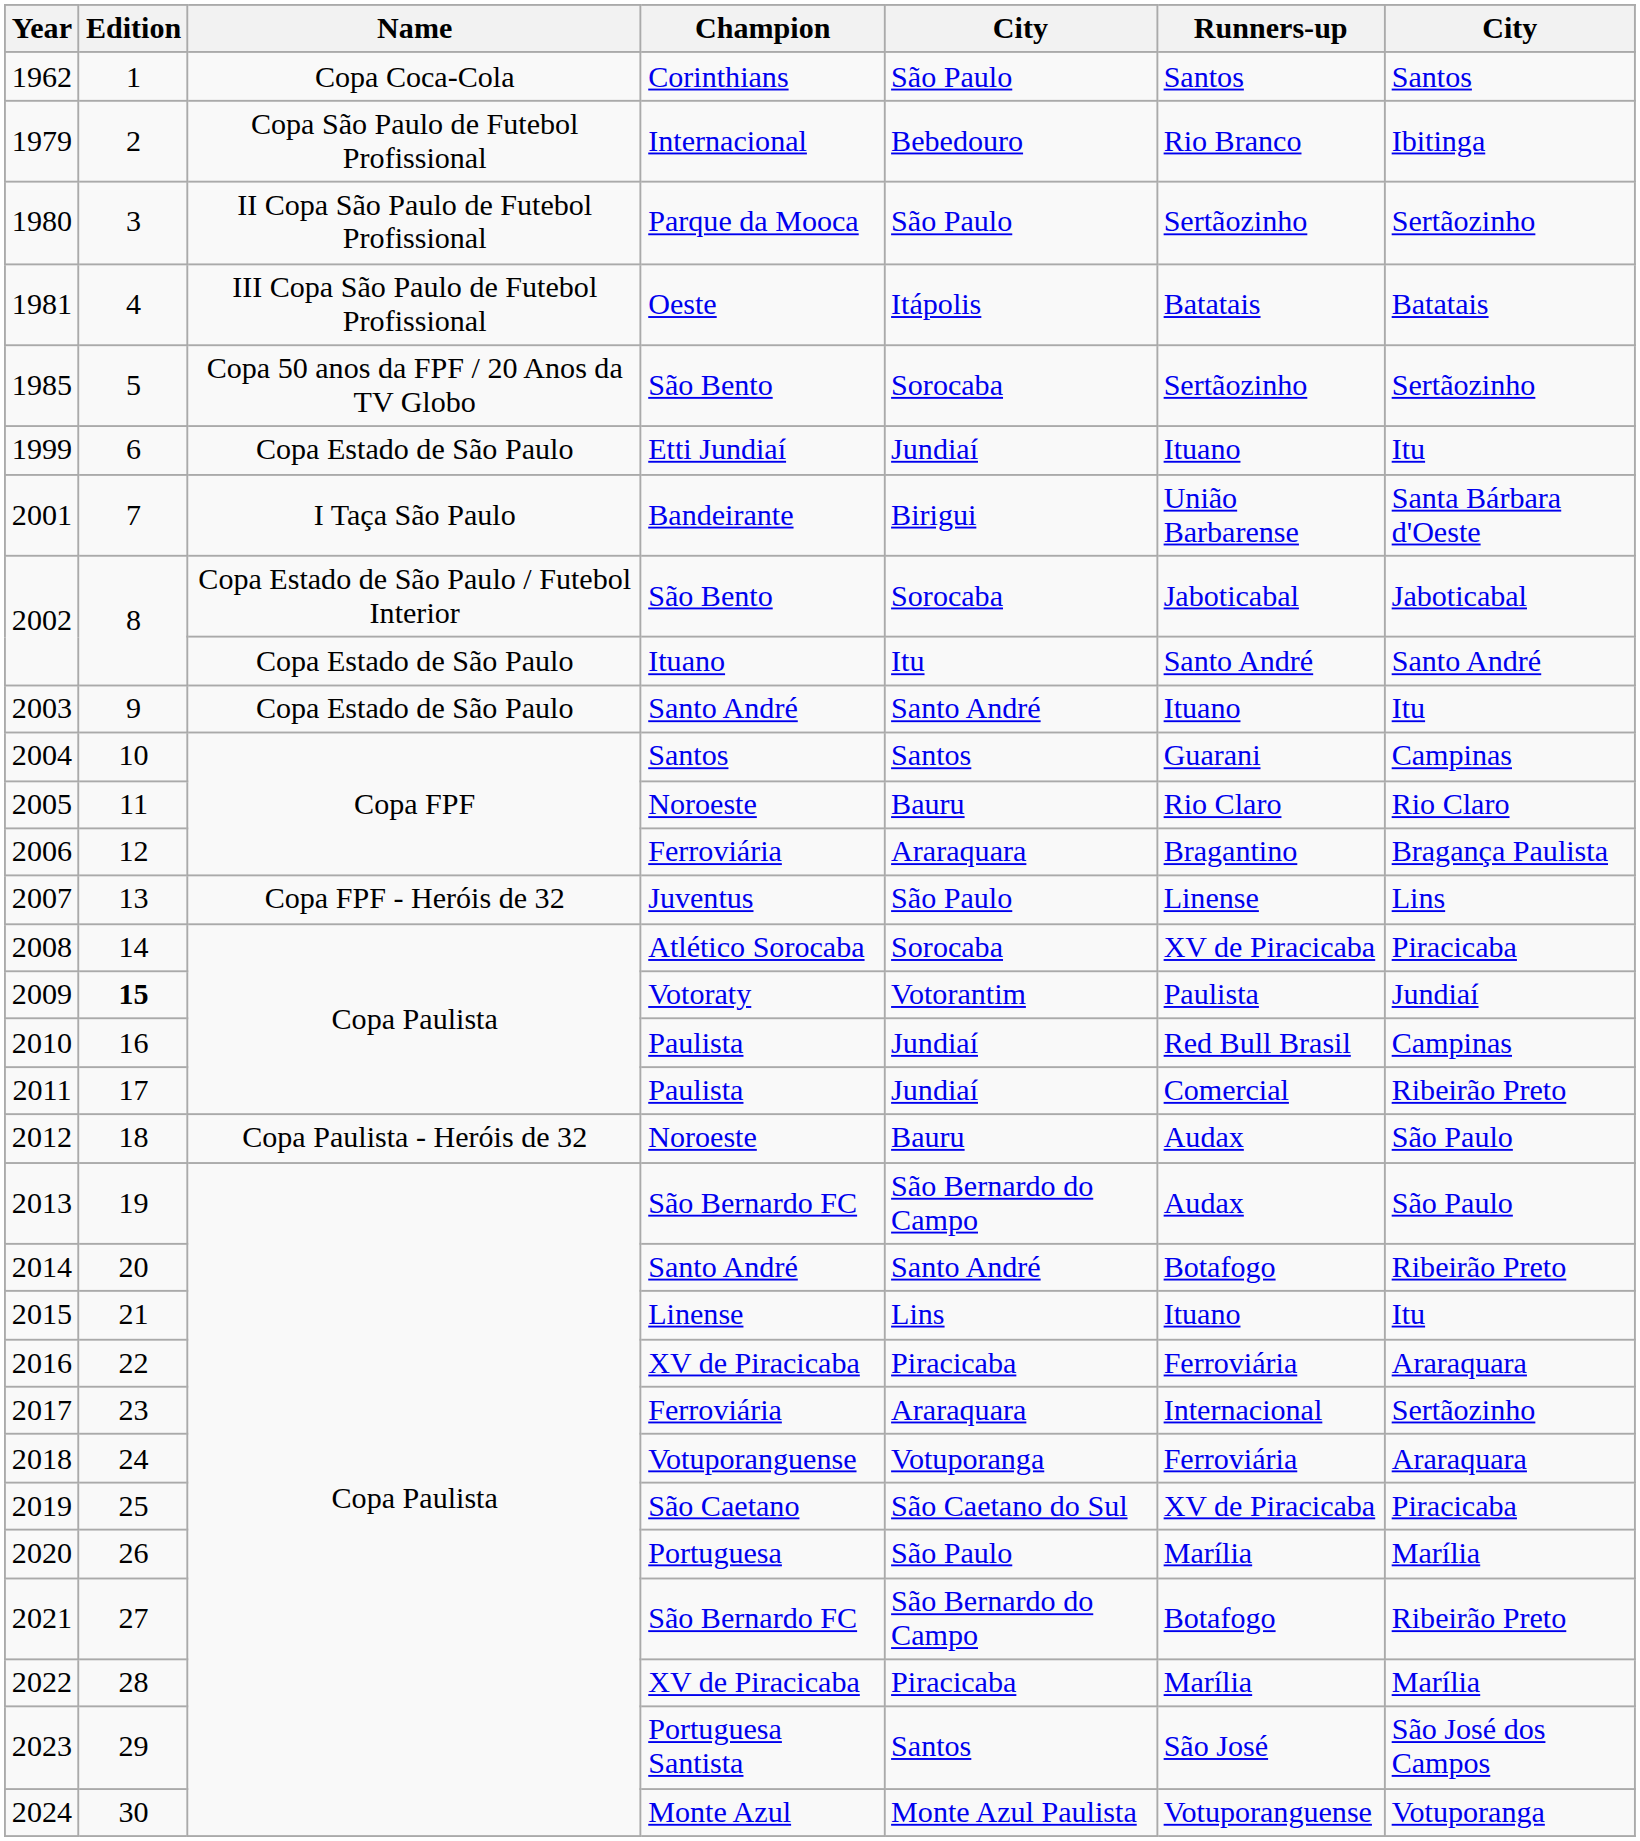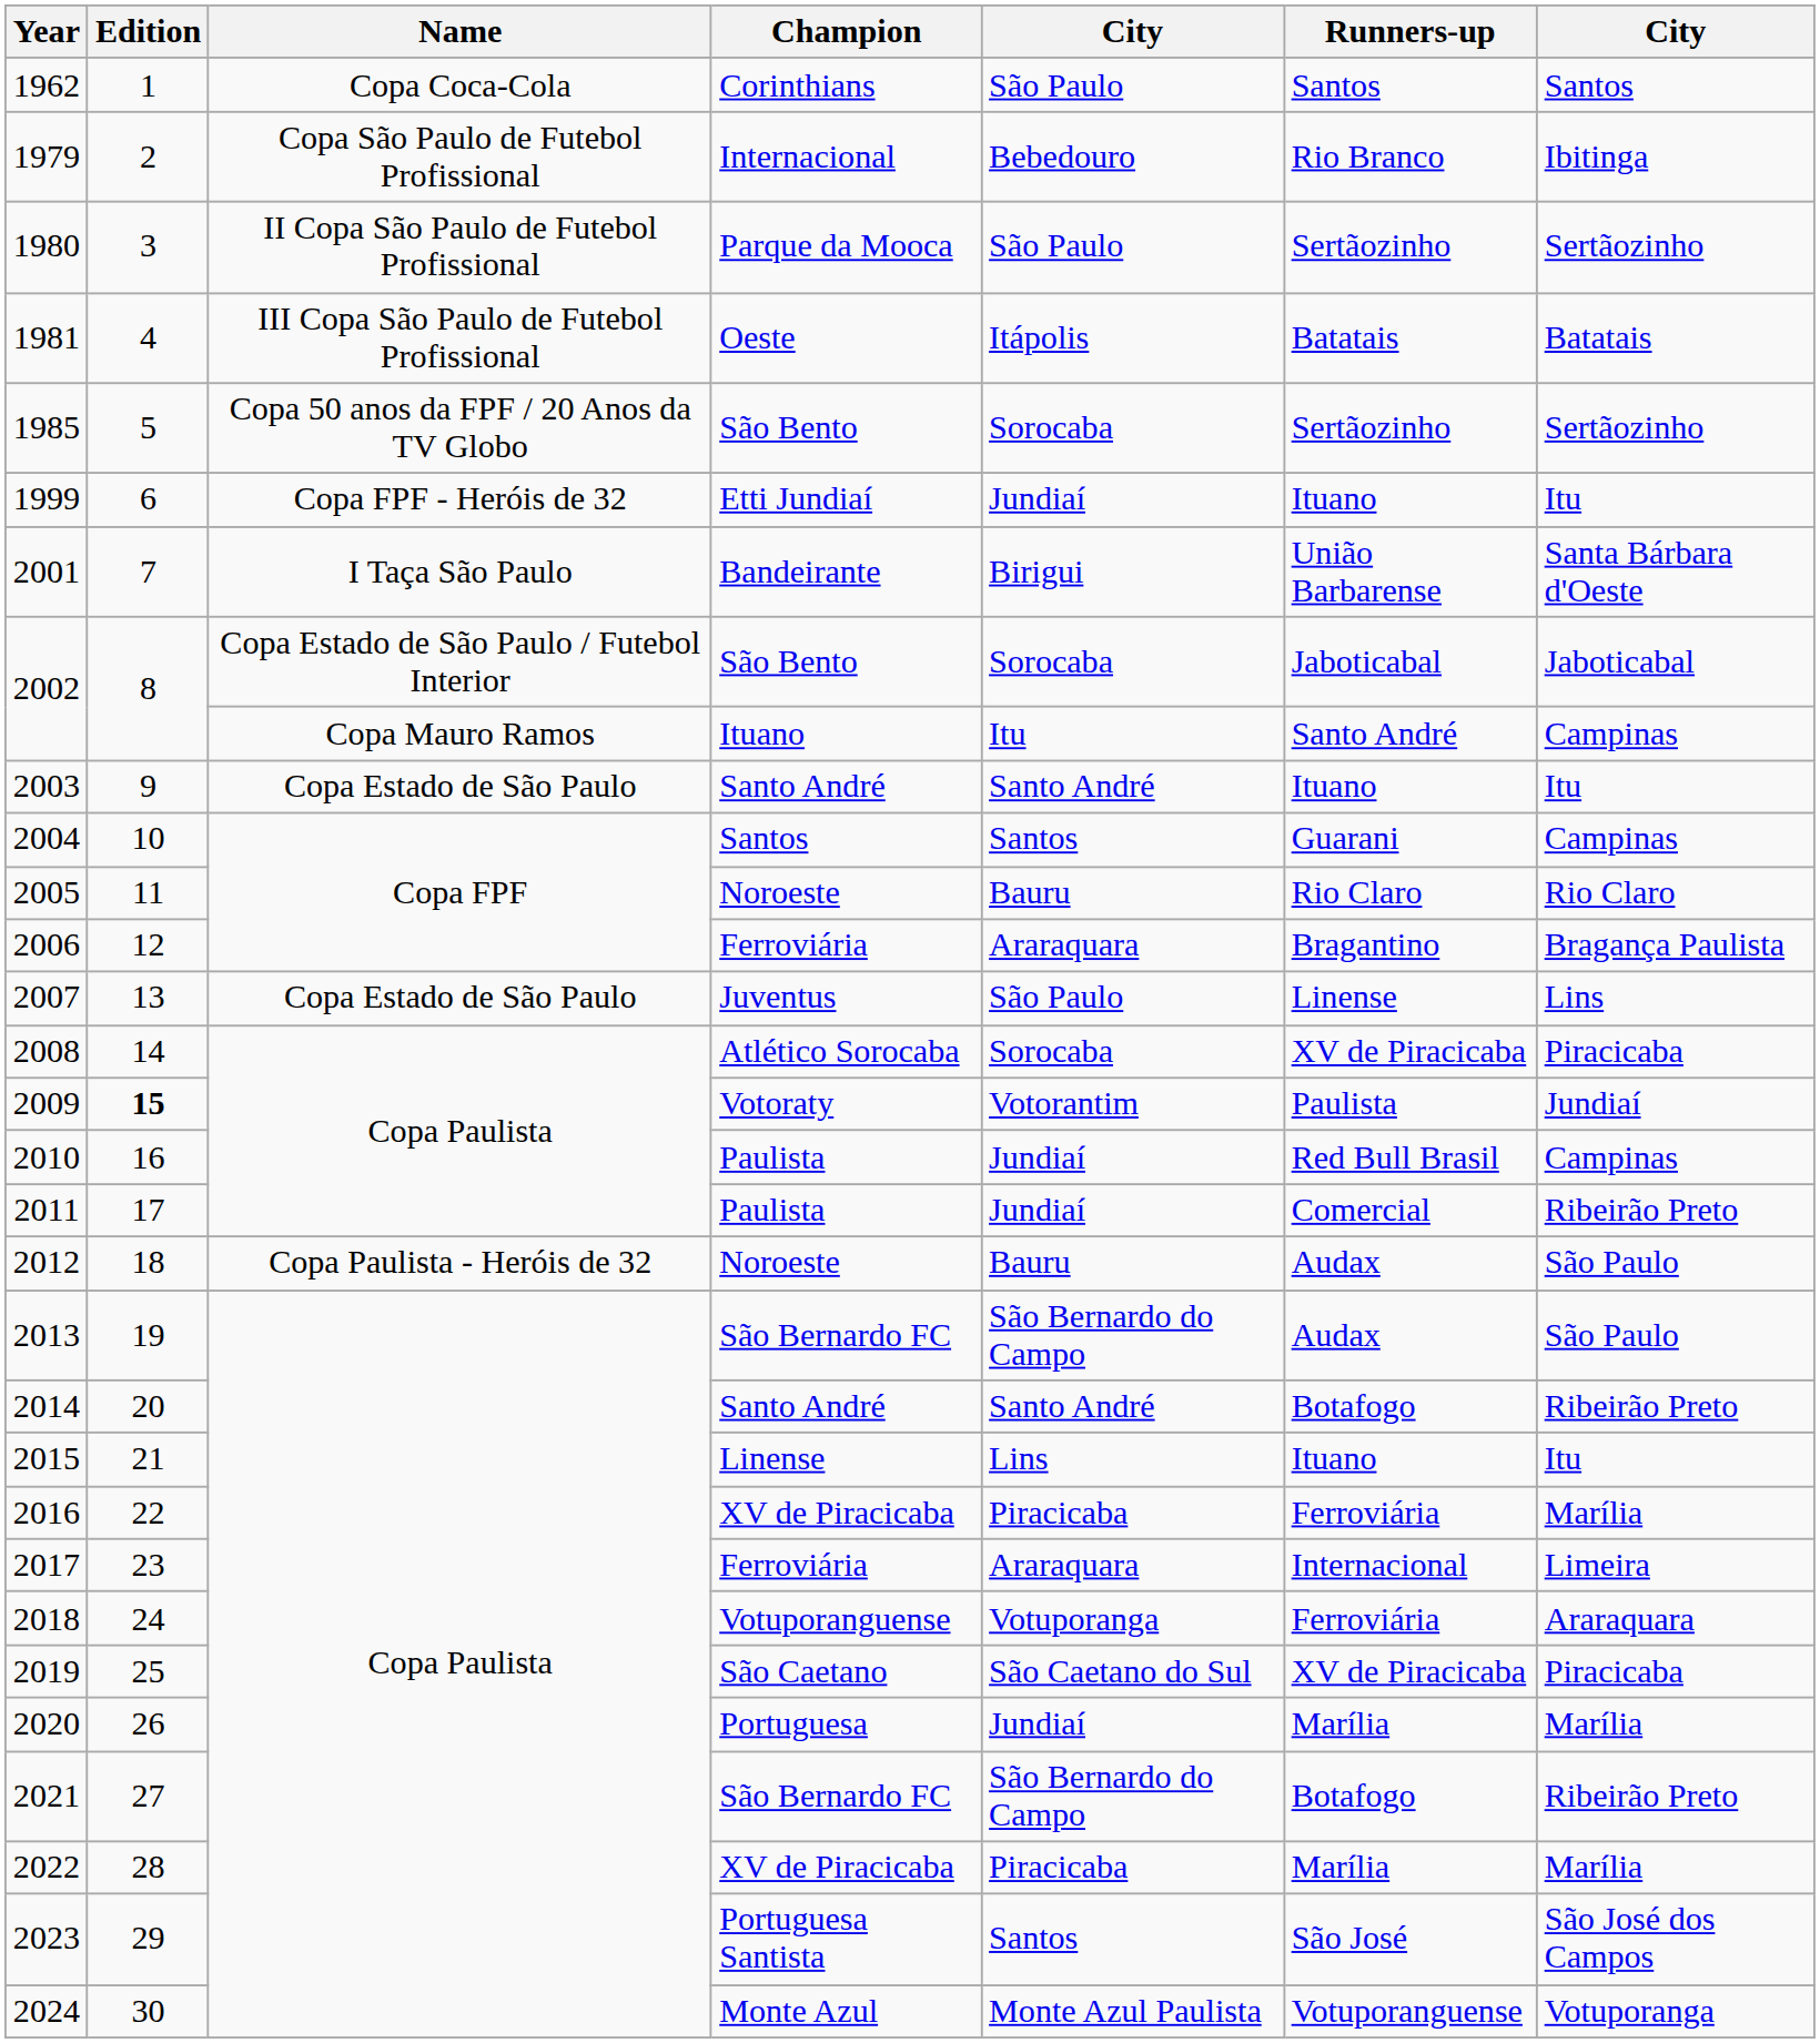1999 | Name: Copa Estado de São Paulo -> Copa FPF - Heróis de 32
2002 / Ituano | Name: Copa Estado de São Paulo -> Copa Mauro Ramos
2002 / Ituano | column 7: Santo André -> Campinas
2007 | Name: Copa FPF - Heróis de 32 -> Copa Estado de São Paulo
2016 | column 7: Araraquara -> Marília
2017 | column 7: Sertãozinho -> Limeira
2020 | column 5: São Paulo -> Jundiaí
